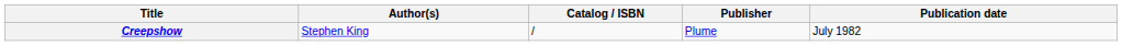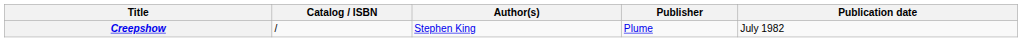columns swapped: Author(s) <-> Catalog / ISBN
